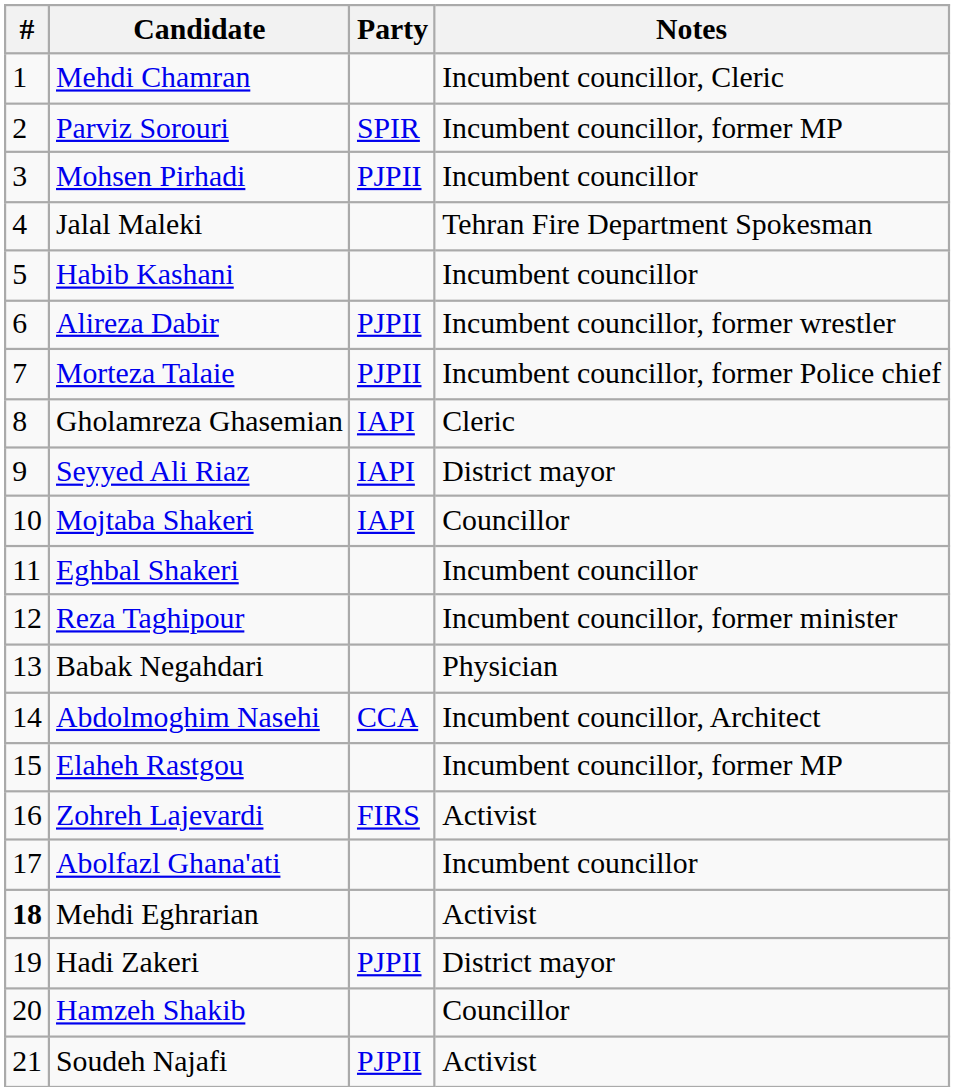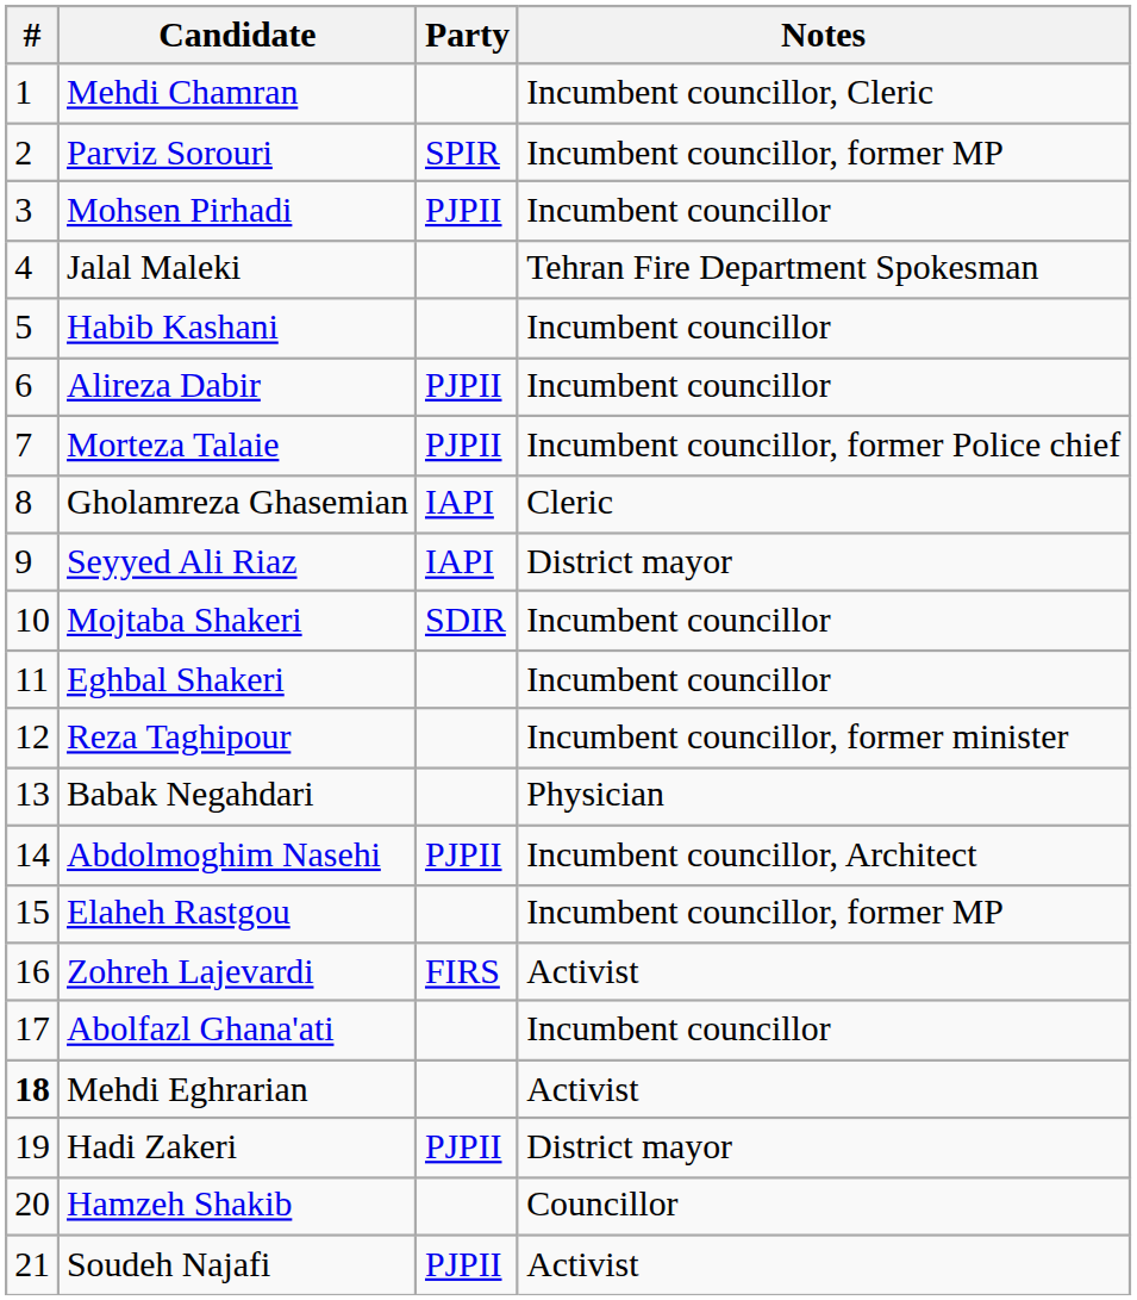Alireza Dabir | Notes: Incumbent councillor, former wrestler -> Incumbent councillor
Mojtaba Shakeri | Party: IAPI -> SDIR
Mojtaba Shakeri | Notes: Councillor -> Incumbent councillor
Abdolmoghim Nasehi | Party: CCA -> PJPII
